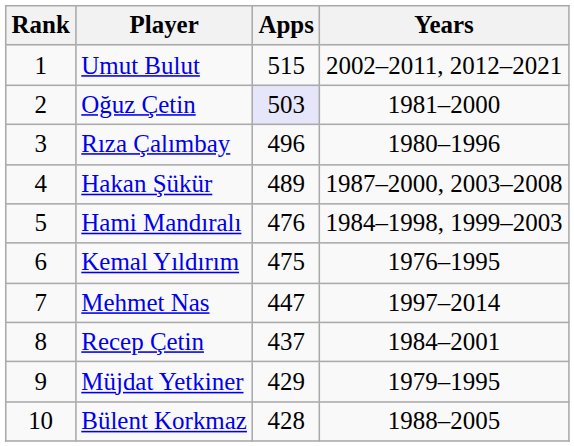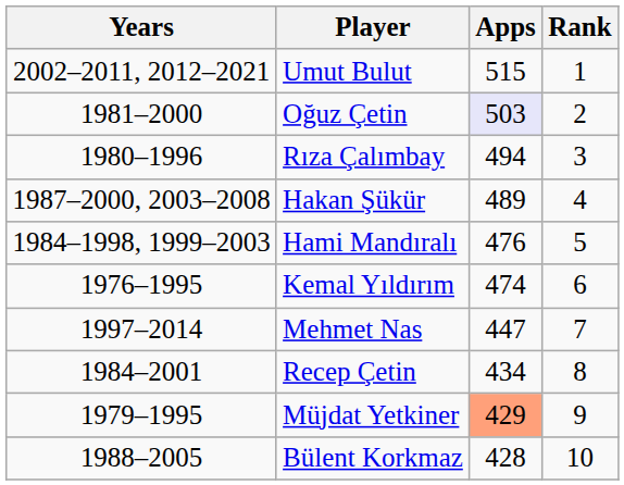columns swapped: Rank <-> Years
Rıza Çalımbay | Apps: 496 -> 494
Kemal Yıldırım | Apps: 475 -> 474
Recep Çetin | Apps: 437 -> 434
Müjdat Yetkiner | Apps: no background -> lightsalmon background
